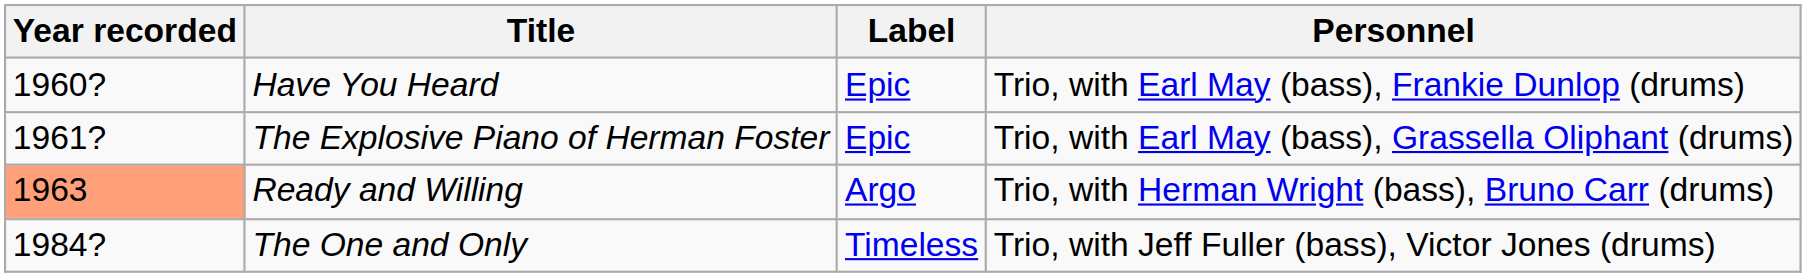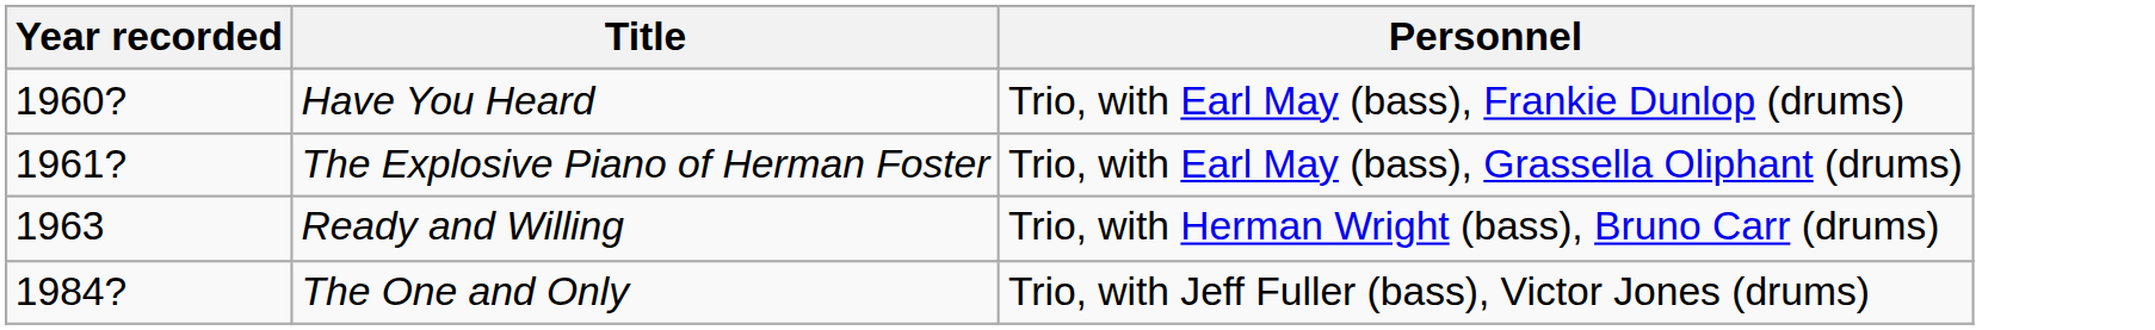- column: Label | Epic | Epic | Argo | Timeless
Ready and Willing | Year recorded: lightsalmon background -> no background
